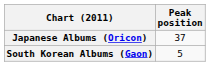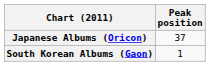South Korean Albums (Gaon) | Peak position: 5 -> 1
